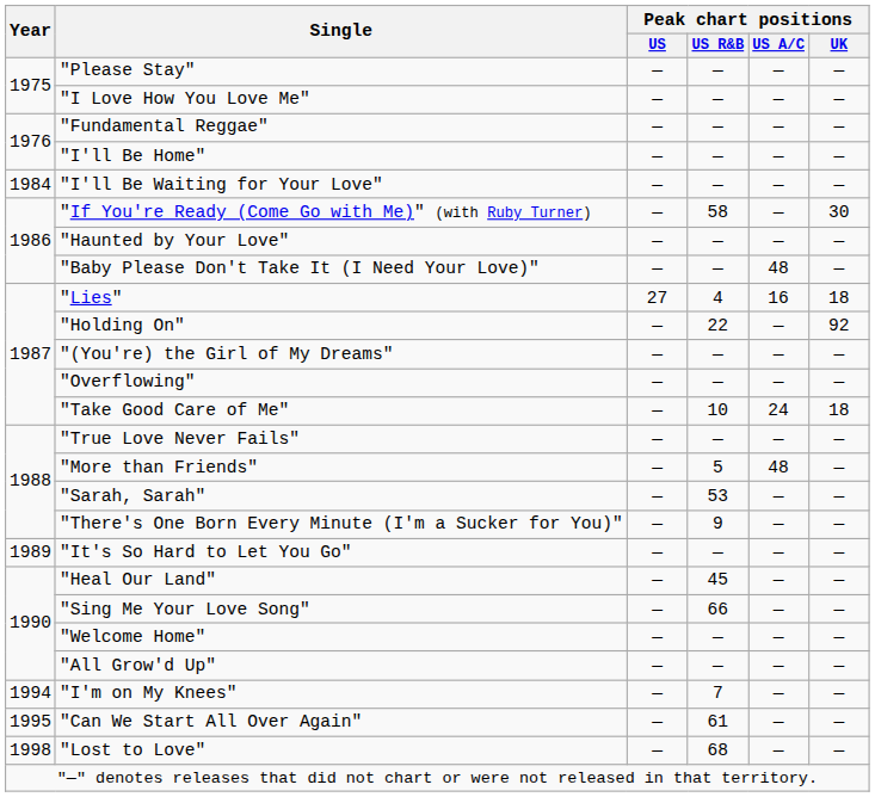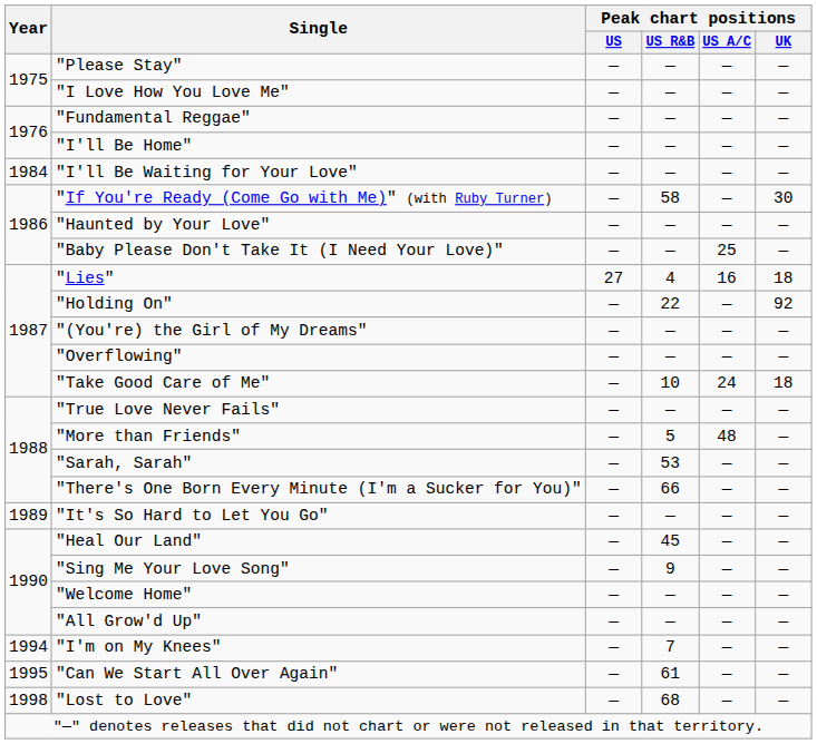"Baby Please Don't Take It (I Need Your Love)" | Peak chart positions / US A/C: 48 -> 25
"There's One Born Every Minute (I'm a Sucker for You)" | Peak chart positions / US R&B: 9 -> 66
"Sing Me Your Love Song" | Peak chart positions / US R&B: 66 -> 9
